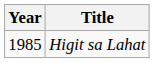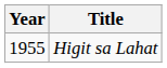Higit sa Lahat | Year: 1985 -> 1955
